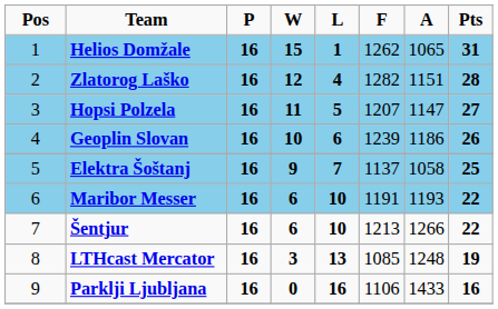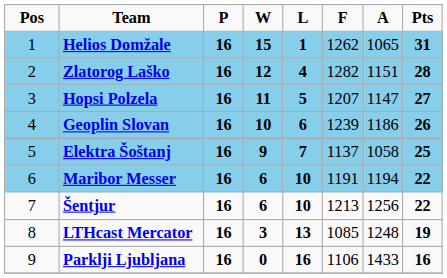Maribor Messer | A: 1193 -> 1194
Šentjur | A: 1266 -> 1256
